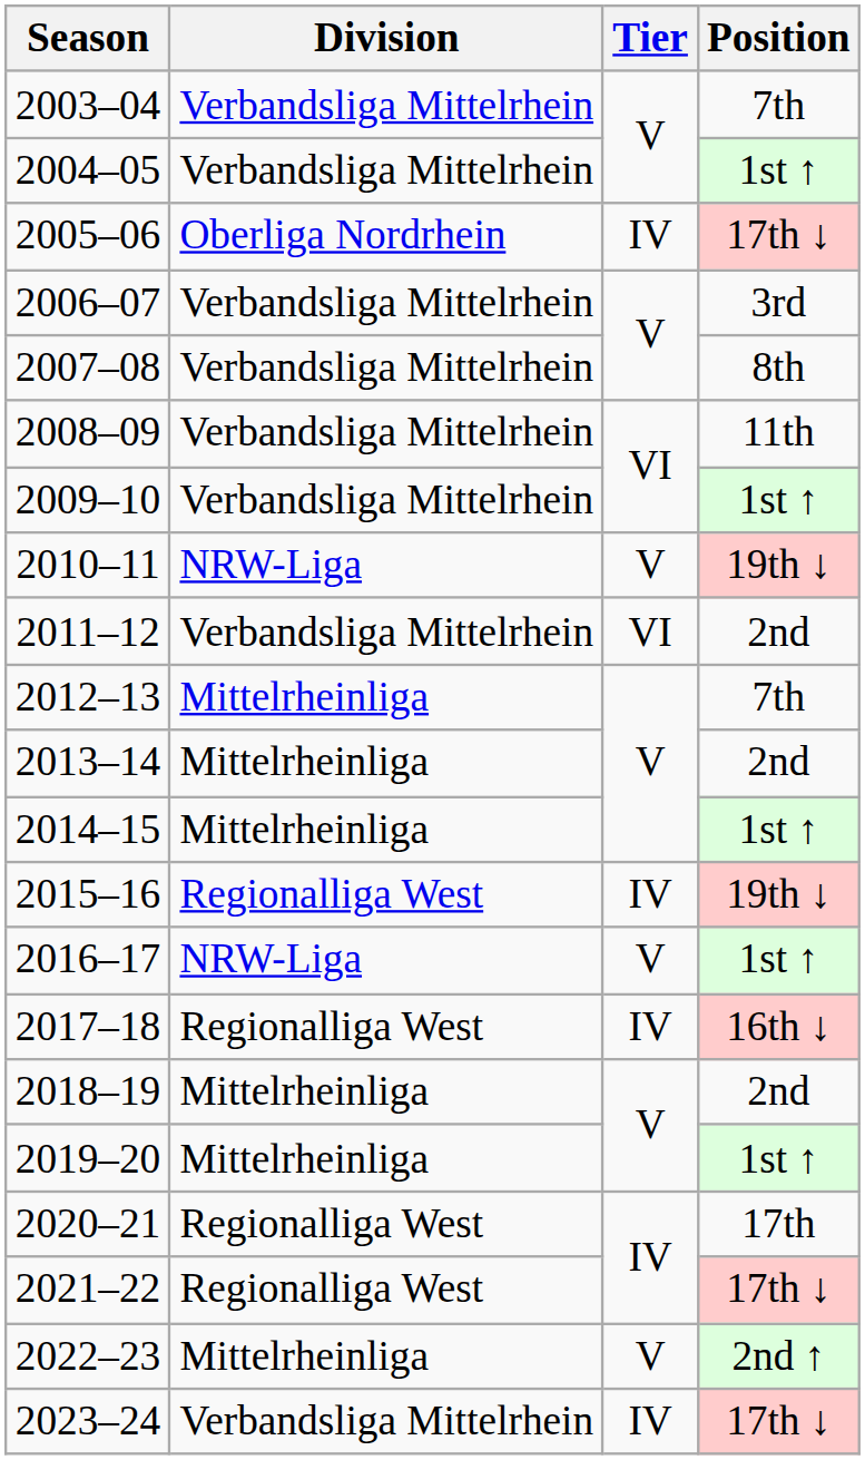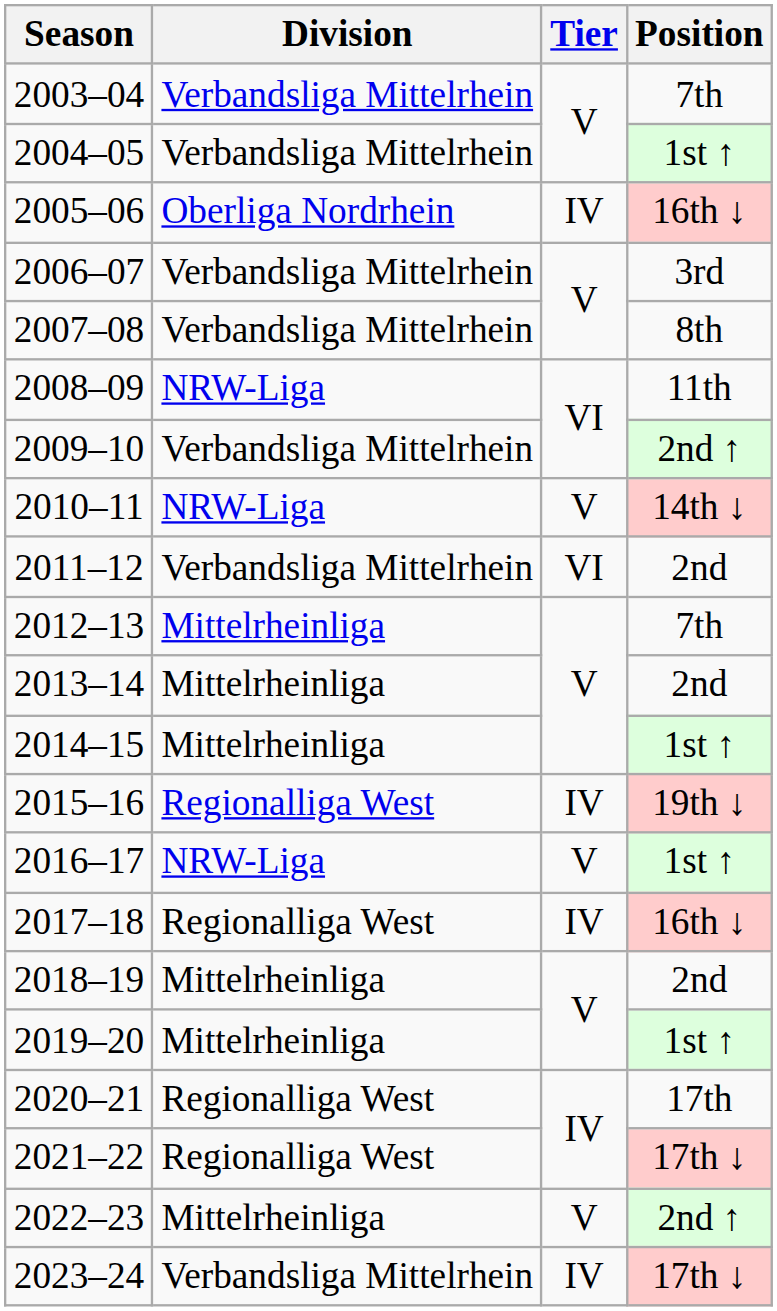2005–06 | Position: 17th ↓ -> 16th ↓
2008–09 | Division: Verbandsliga Mittelrhein -> NRW-Liga
2009–10 | Position: 1st ↑ -> 2nd ↑
2010–11 | Position: 19th ↓ -> 14th ↓
